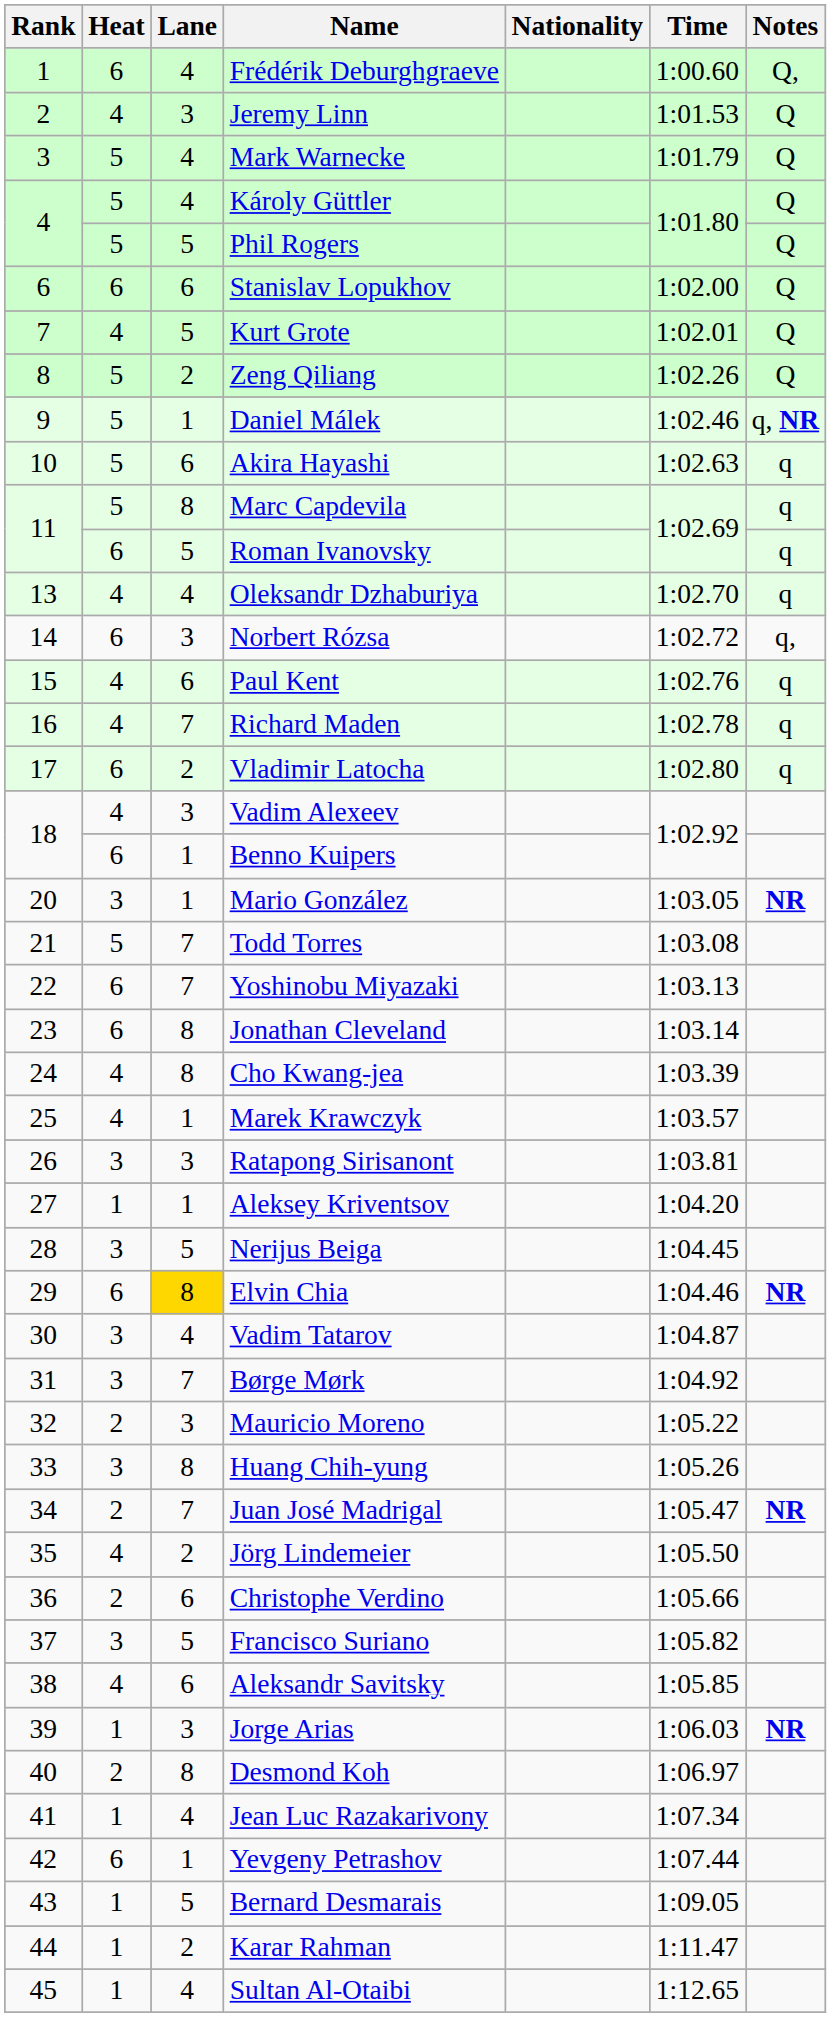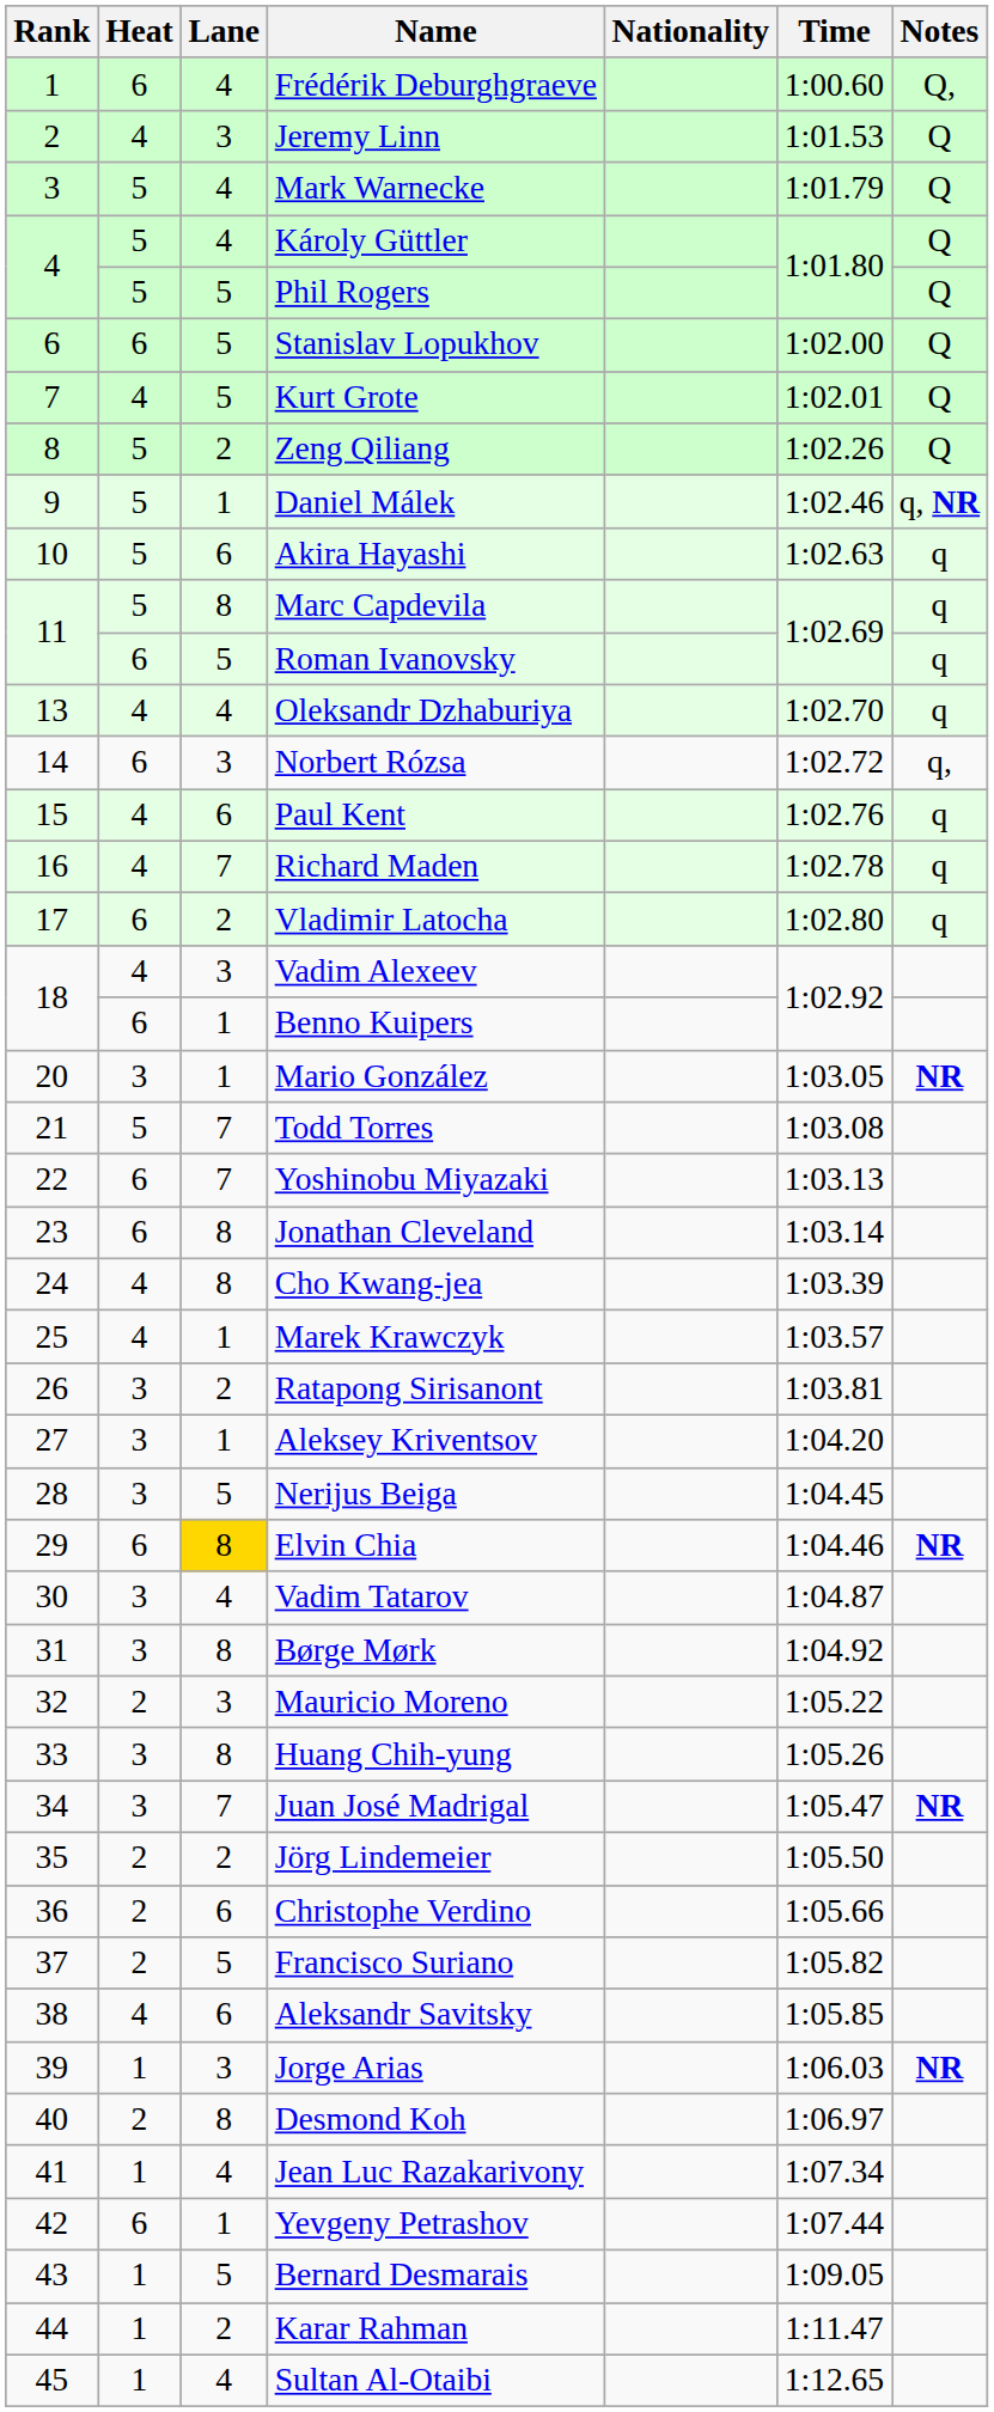Stanislav Lopukhov | Lane: 6 -> 5
Ratapong Sirisanont | Lane: 3 -> 2
Aleksey Kriventsov | Heat: 1 -> 3
Børge Mørk | Lane: 7 -> 8
Juan José Madrigal | Heat: 2 -> 3
Jörg Lindemeier | Heat: 4 -> 2
Francisco Suriano | Heat: 3 -> 2
